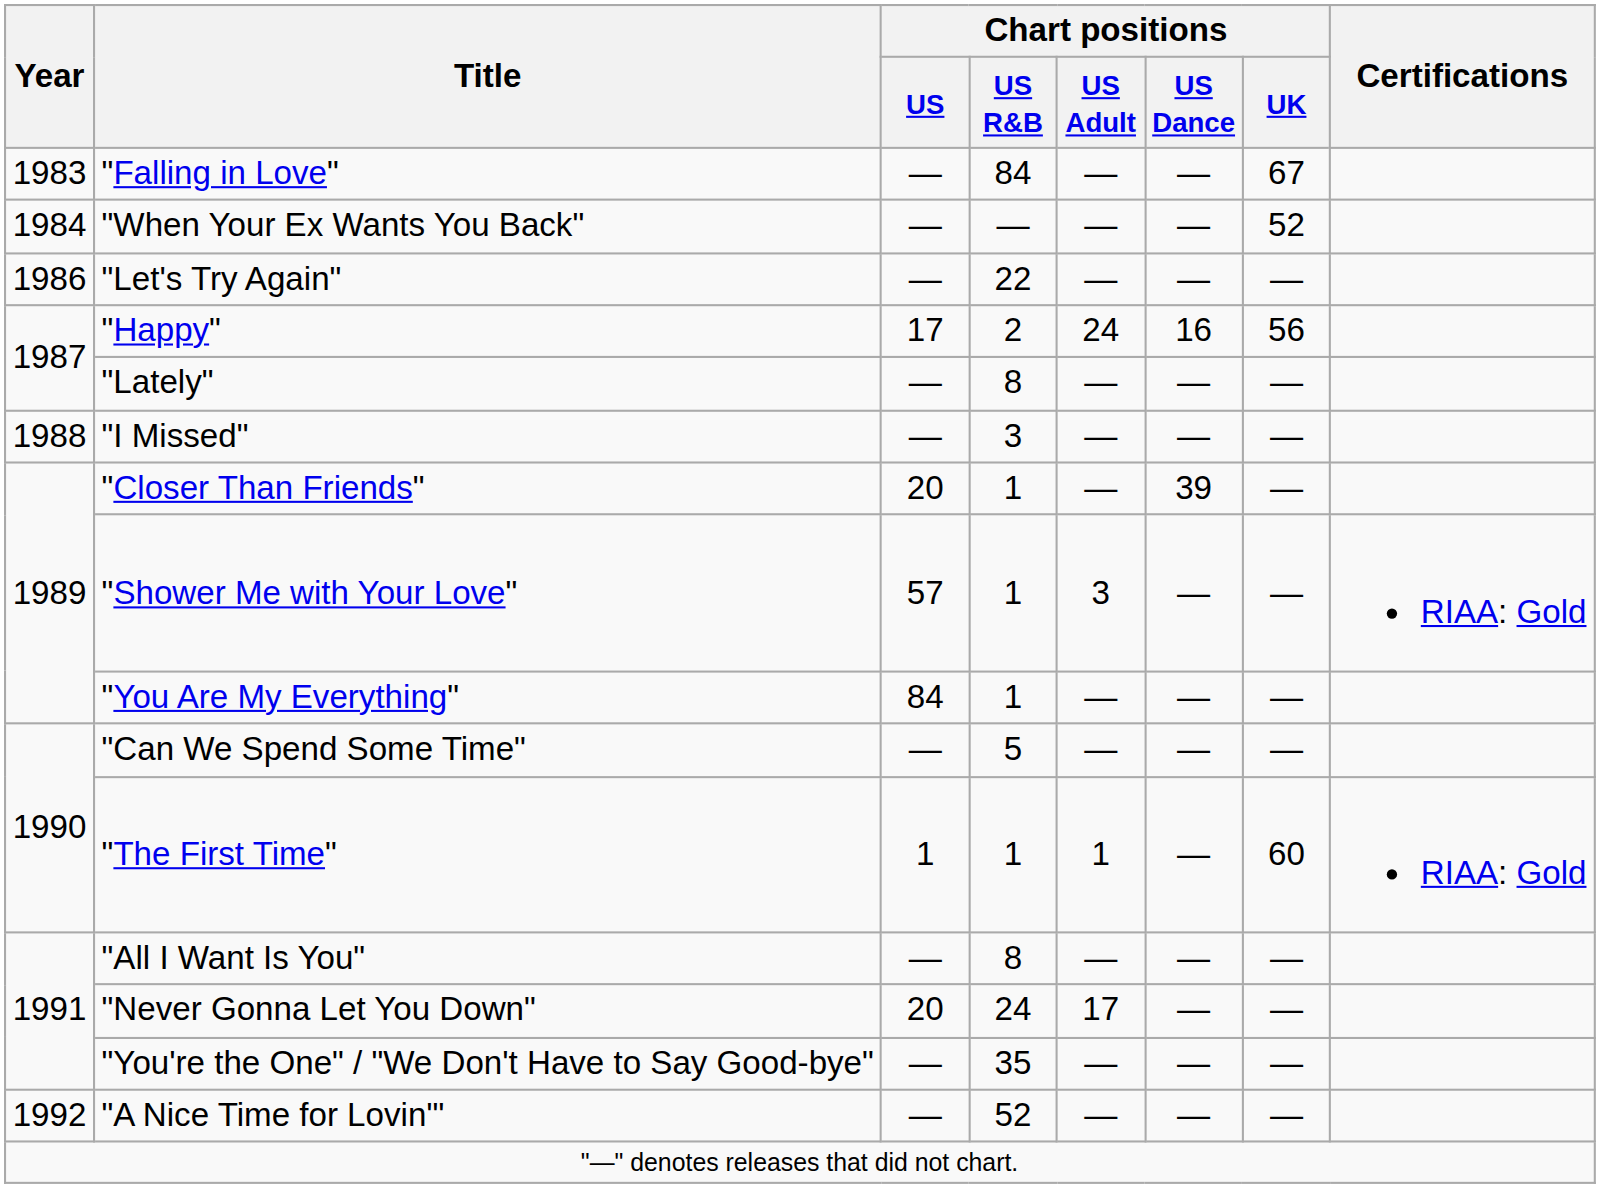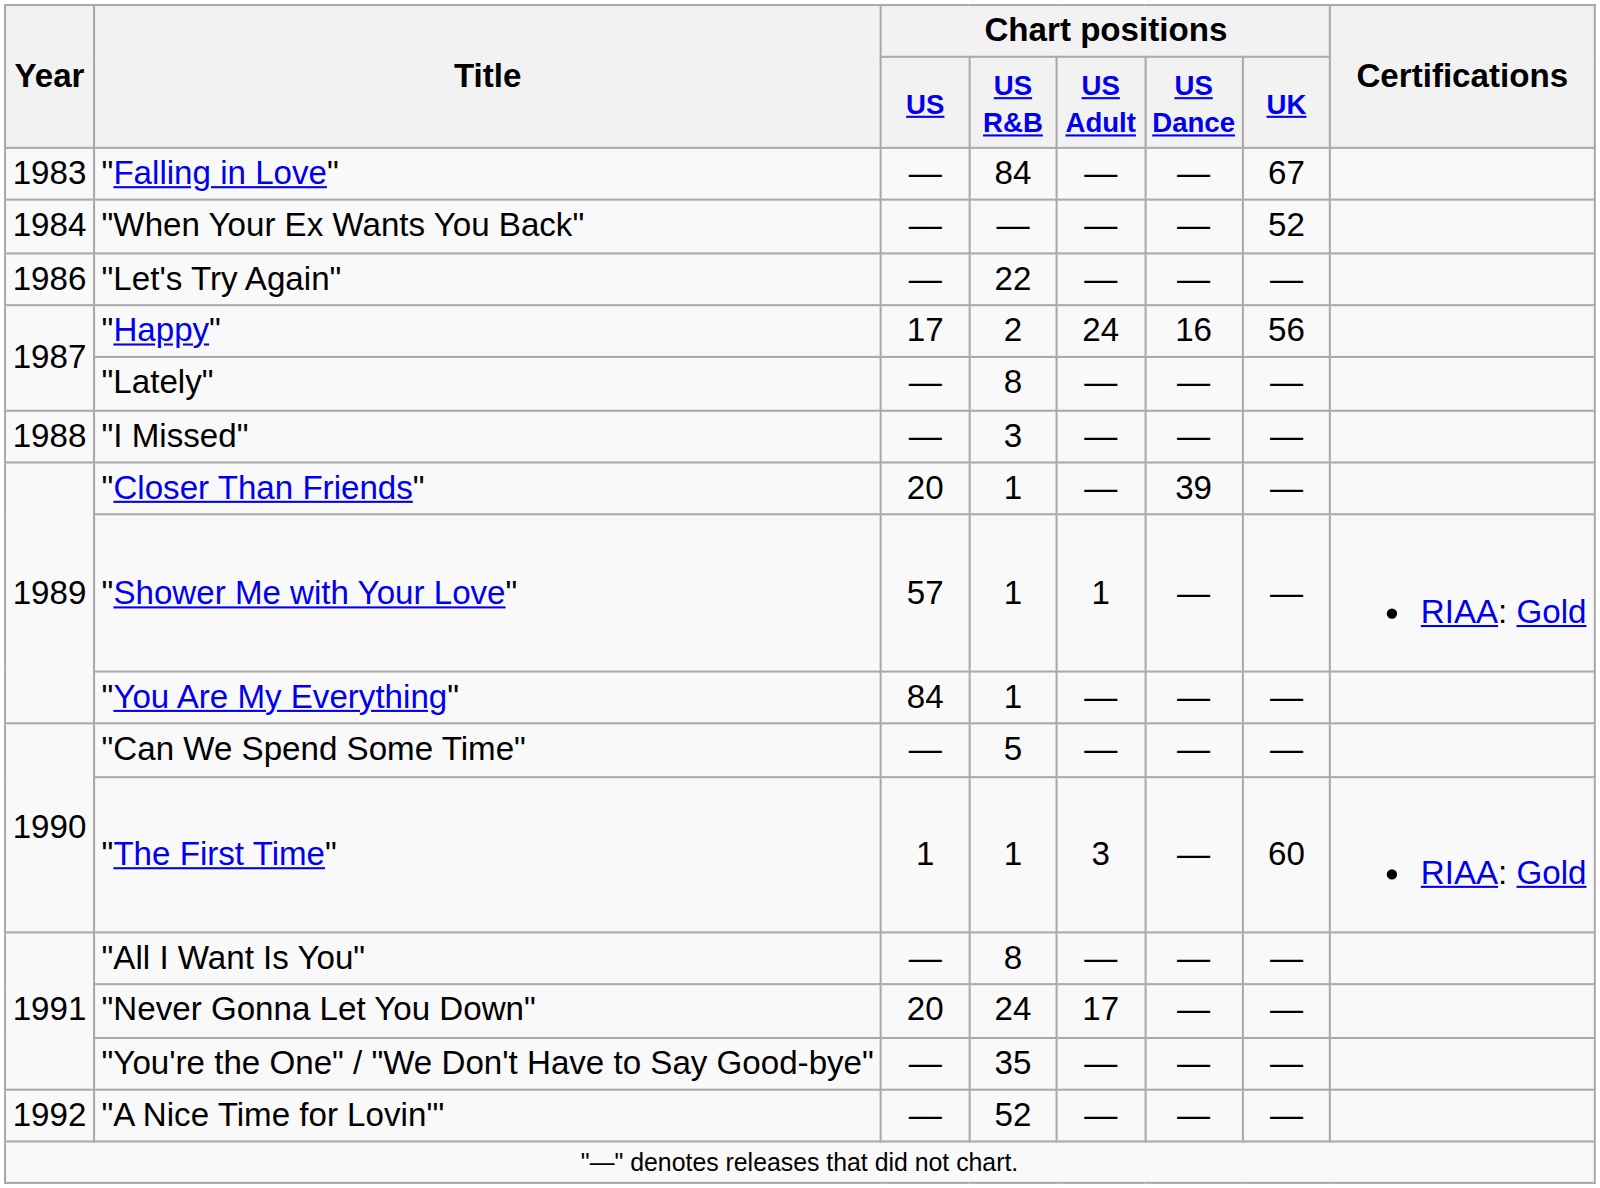"Shower Me with Your Love" | Chart positions / US Adult: 3 -> 1
"The First Time" | Chart positions / US Adult: 1 -> 3
